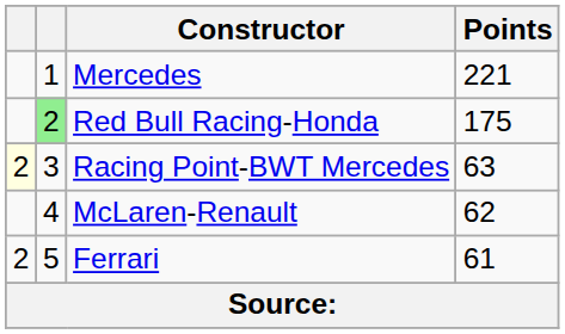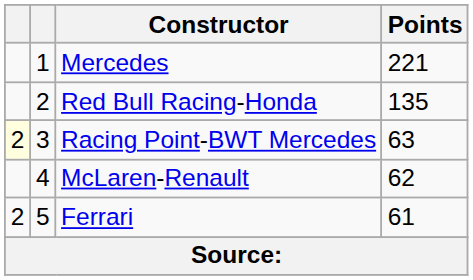Red Bull Racing-Honda | column 2: lightgreen background -> no background
Red Bull Racing-Honda | Points: 175 -> 135
